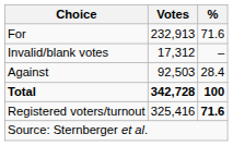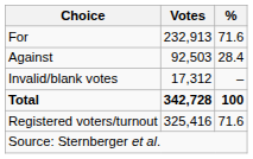rows swapped: Against <-> Invalid/blank votes
Registered voters/turnout | %: bold -> normal
